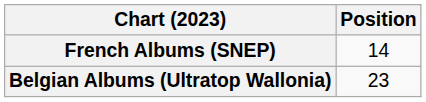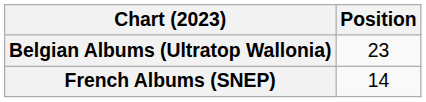rows swapped: Belgian Albums (Ultratop Wallonia) <-> French Albums (SNEP)
